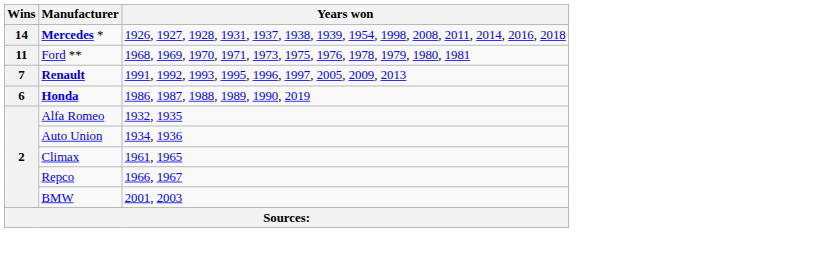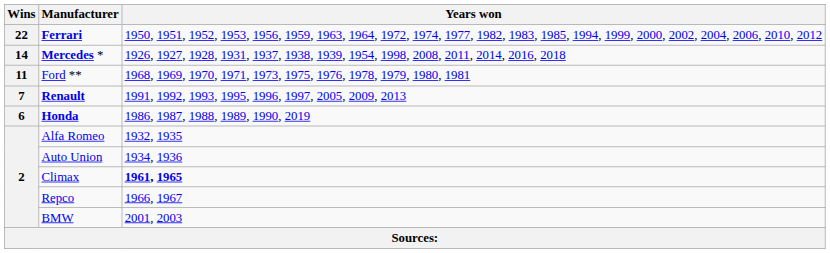+ row: 22 | Ferrari | 1950, 1951, 1952, 1953, 1956, 1959, 1963, 1964, 1972, 1974, 1977, 1982, 1983, 1985, 1994, 1999, 2000, 2002, 2004, 2006, 2010, 2012
Climax | Years won: normal -> bold
